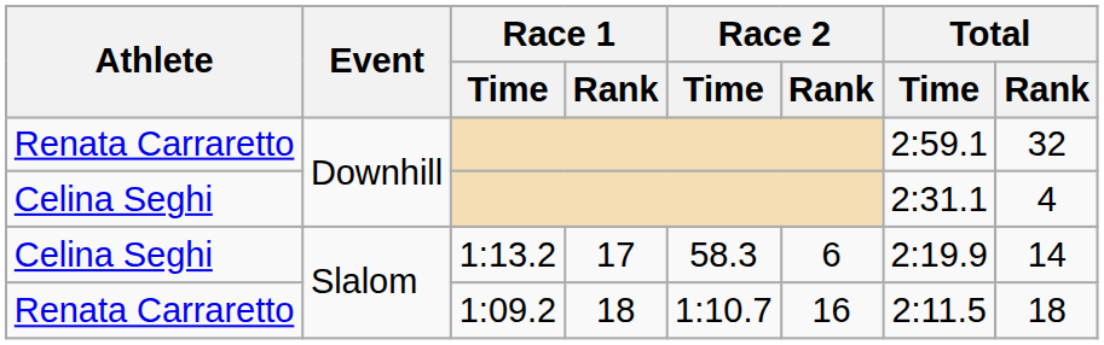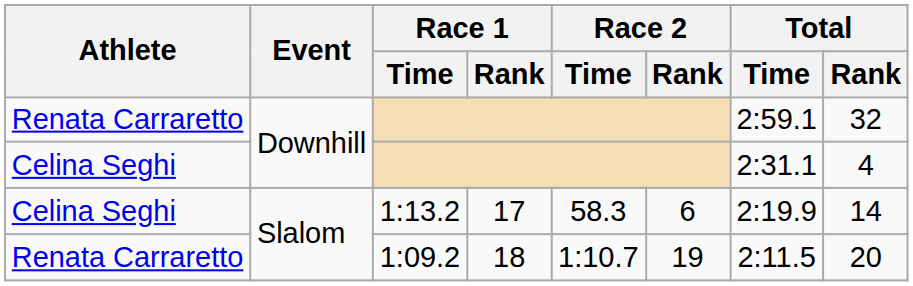1:09.2 | Race 2 / Rank: 16 -> 19
1:09.2 | Total / Rank: 18 -> 20
